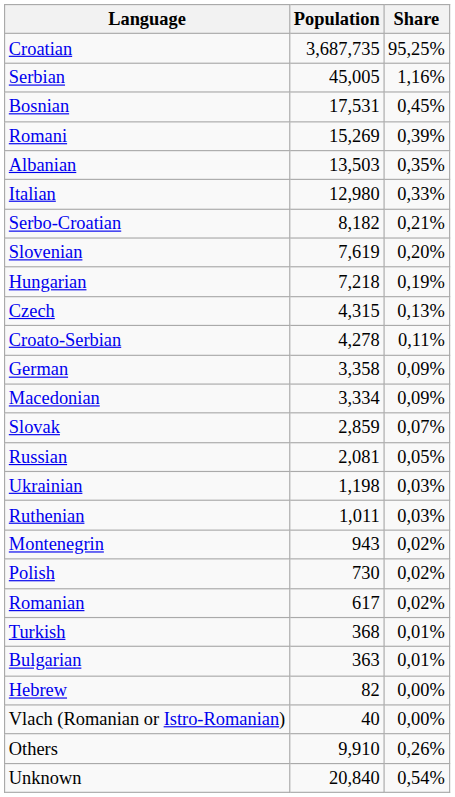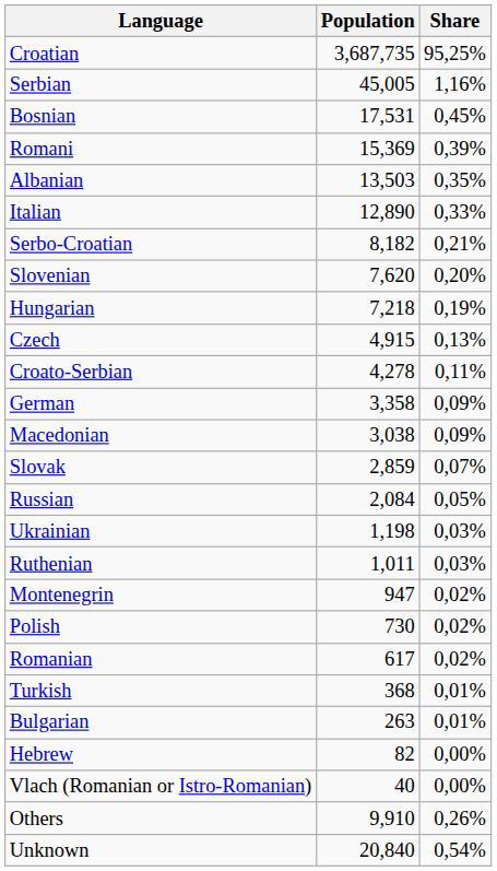Romani | Population: 15,269 -> 15,369
Italian | Population: 12,980 -> 12,890
Slovenian | Population: 7,619 -> 7,620
Czech | Population: 4,315 -> 4,915
Macedonian | Population: 3,334 -> 3,038
Russian | Population: 2,081 -> 2,084
Montenegrin | Population: 943 -> 947
Bulgarian | Population: 363 -> 263
